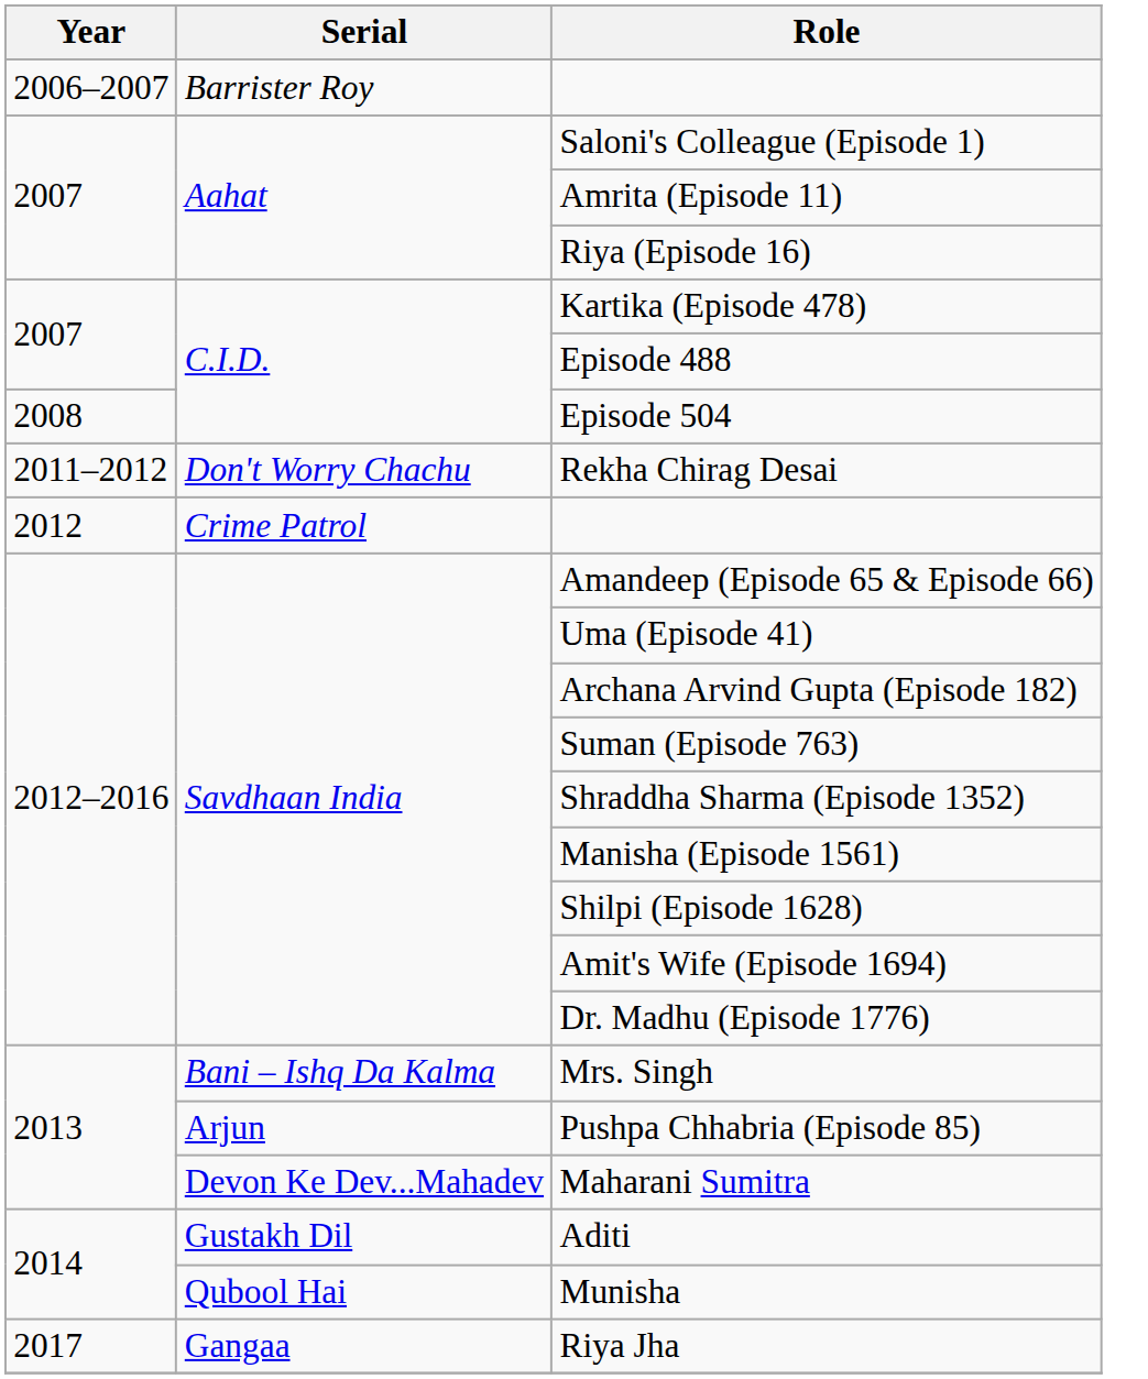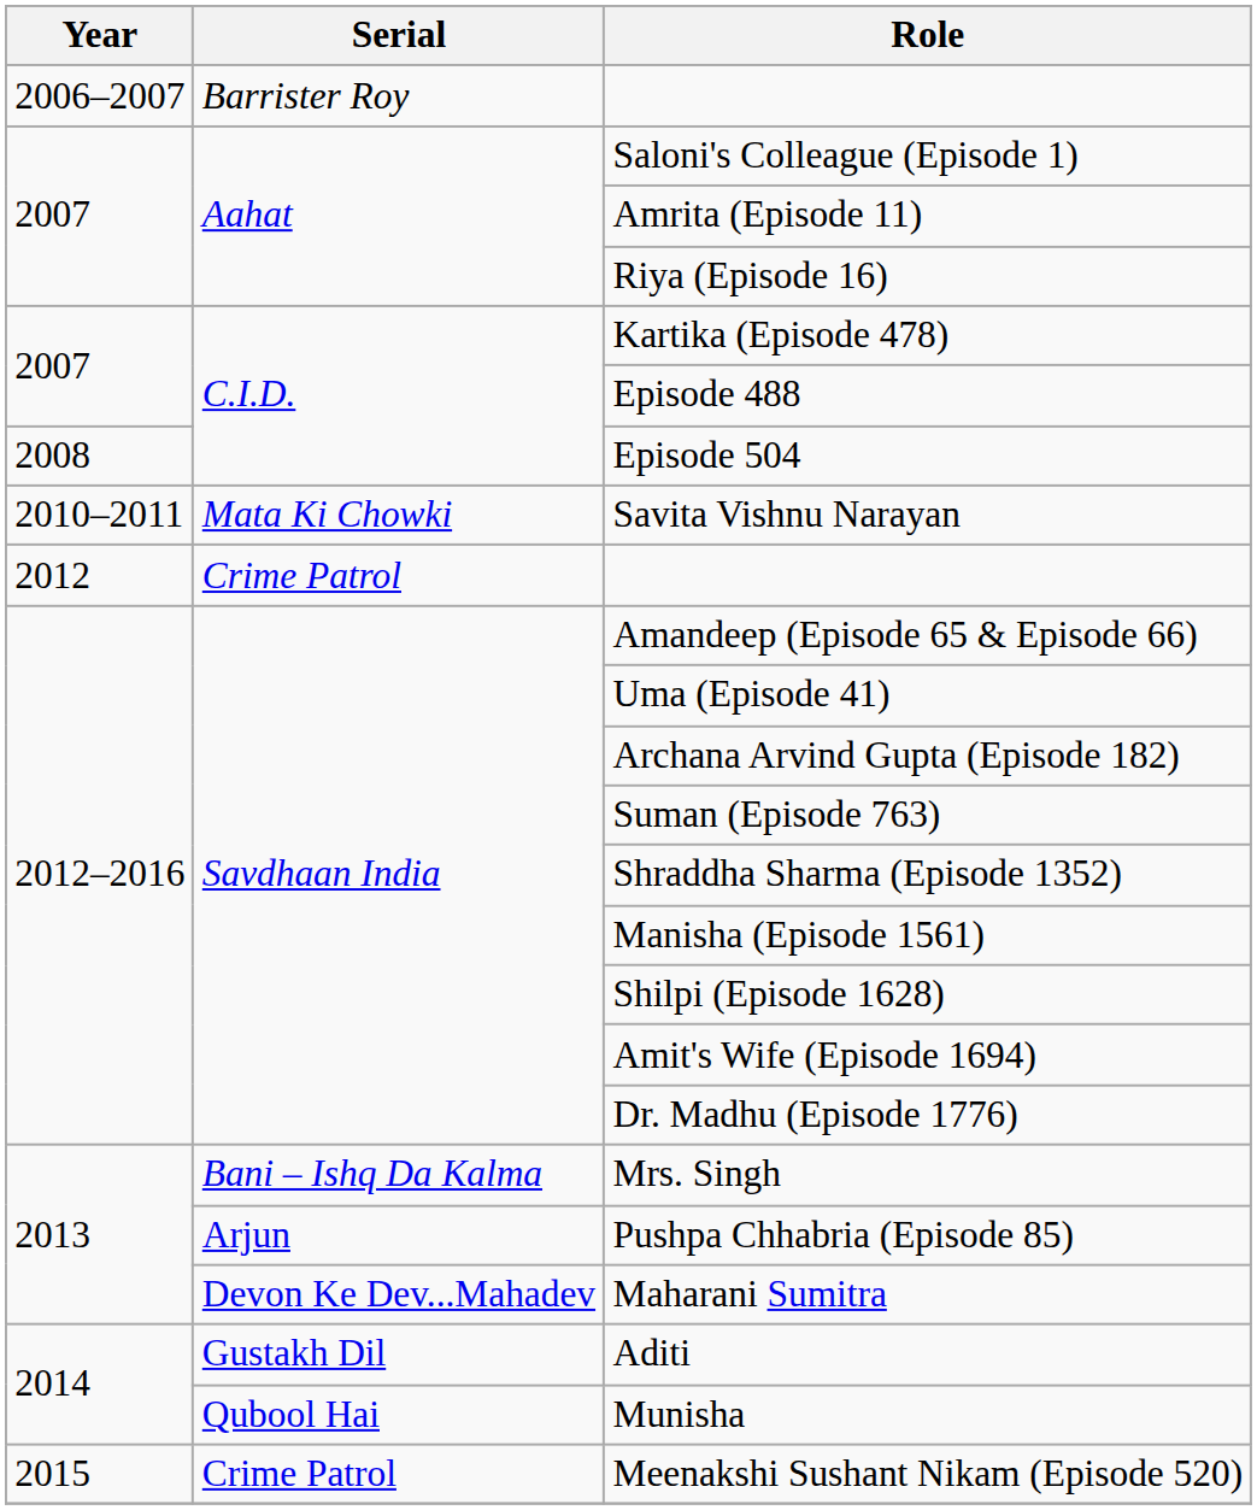+ row: 2010–2011 | Mata Ki Chowki | Savita Vishnu Narayan
- row: 2011–2012 | Don't Worry Chachu | Rekha Chirag Desai
+ row: 2015 | Crime Patrol | Meenakshi Sushant Nikam (Episode 520)
- row: 2017 | Gangaa | Riya Jha
